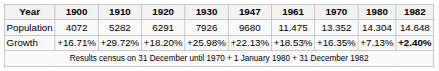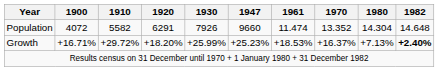Population | 1910: 5282 -> 5582
Population | 1947: 9680 -> 9660
Population | 1961: 11.475 -> 11.474
Growth | 1930: +25.98% -> +25.99%
Growth | 1947: +22.13% -> +25.23%
Growth | 1970: +16.35% -> +16.37%
